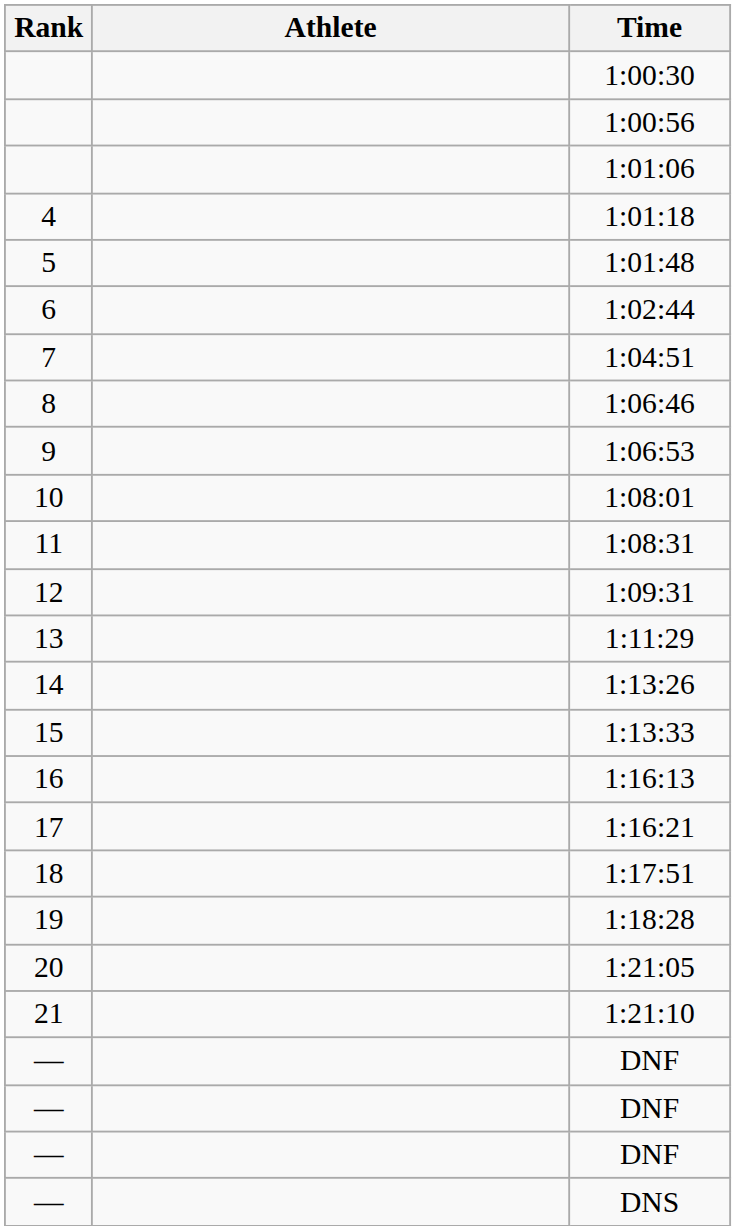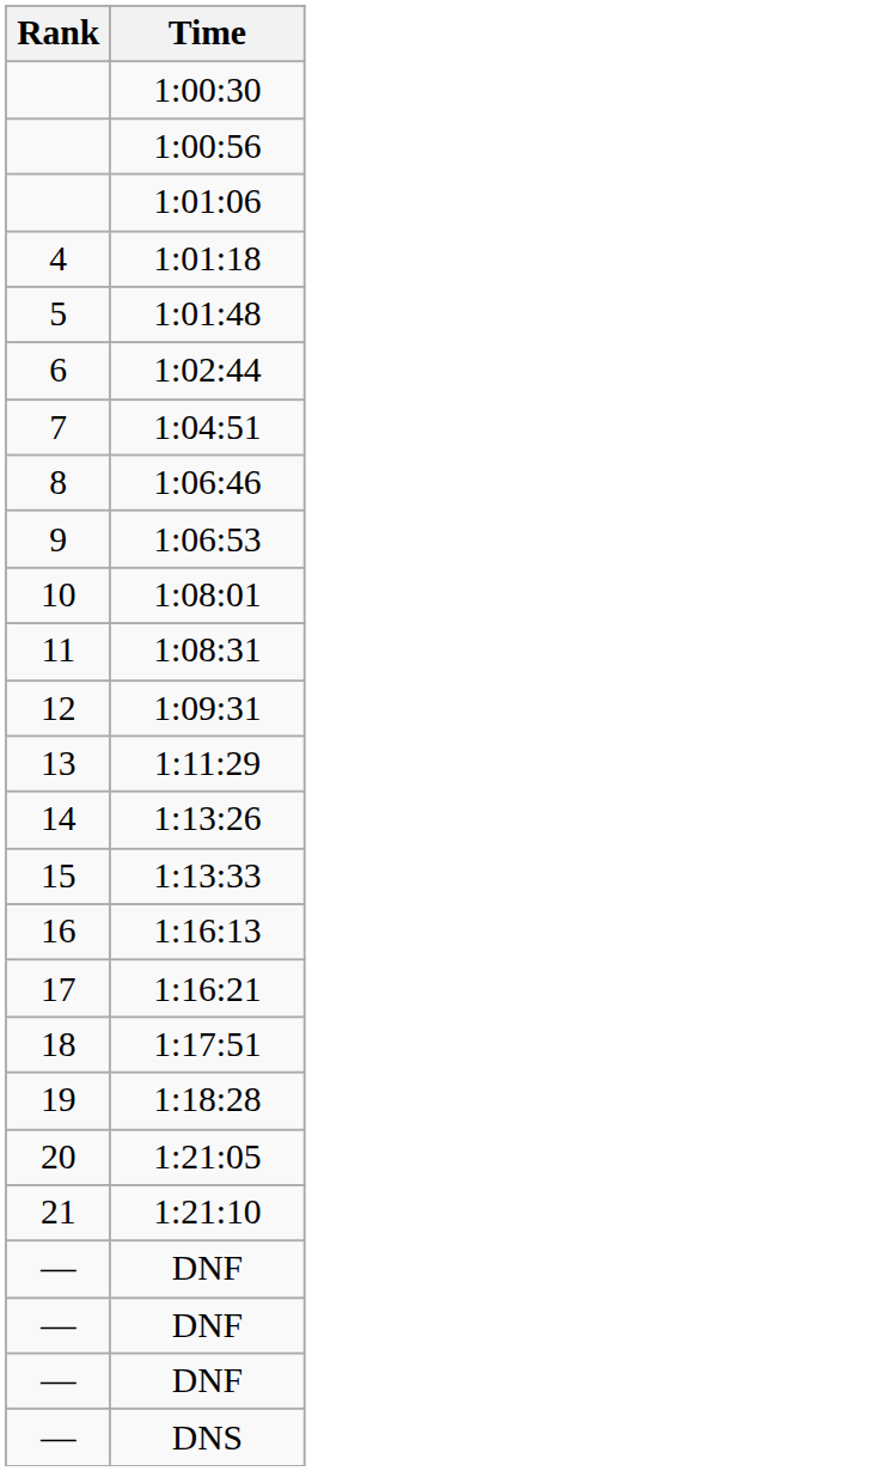- column: Athlete
